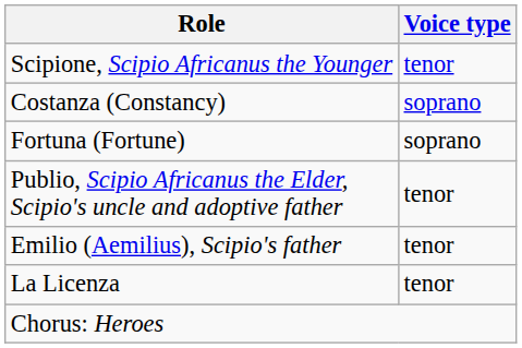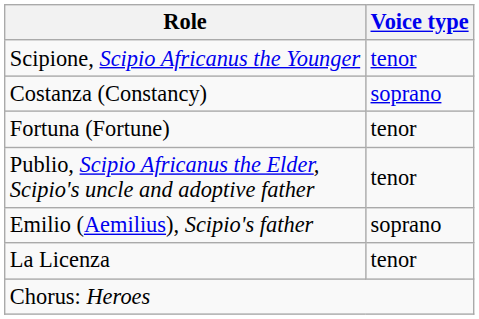Fortuna (Fortune) | Voice type: soprano -> tenor
Emilio (Aemilius), Scipio's father | Voice type: tenor -> soprano
